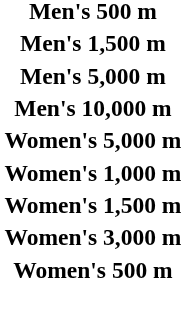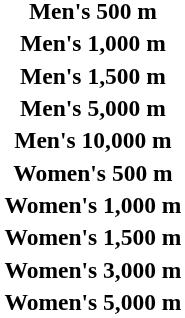+ row: Men's 1,000 m
rows swapped: Women's 500 m <-> Women's 5,000 m
